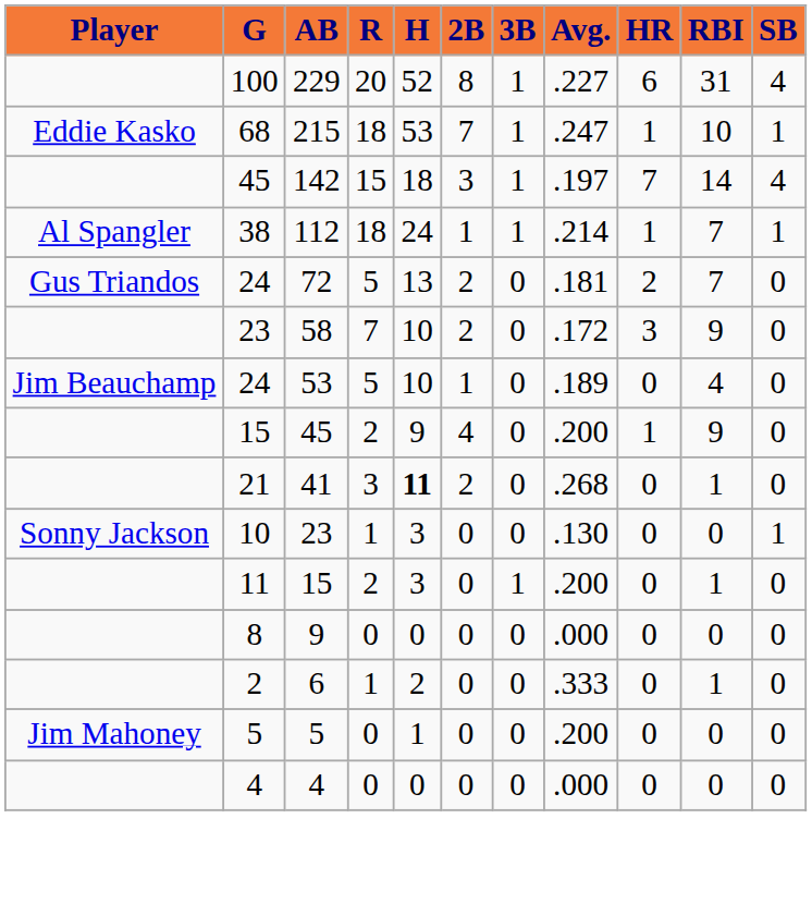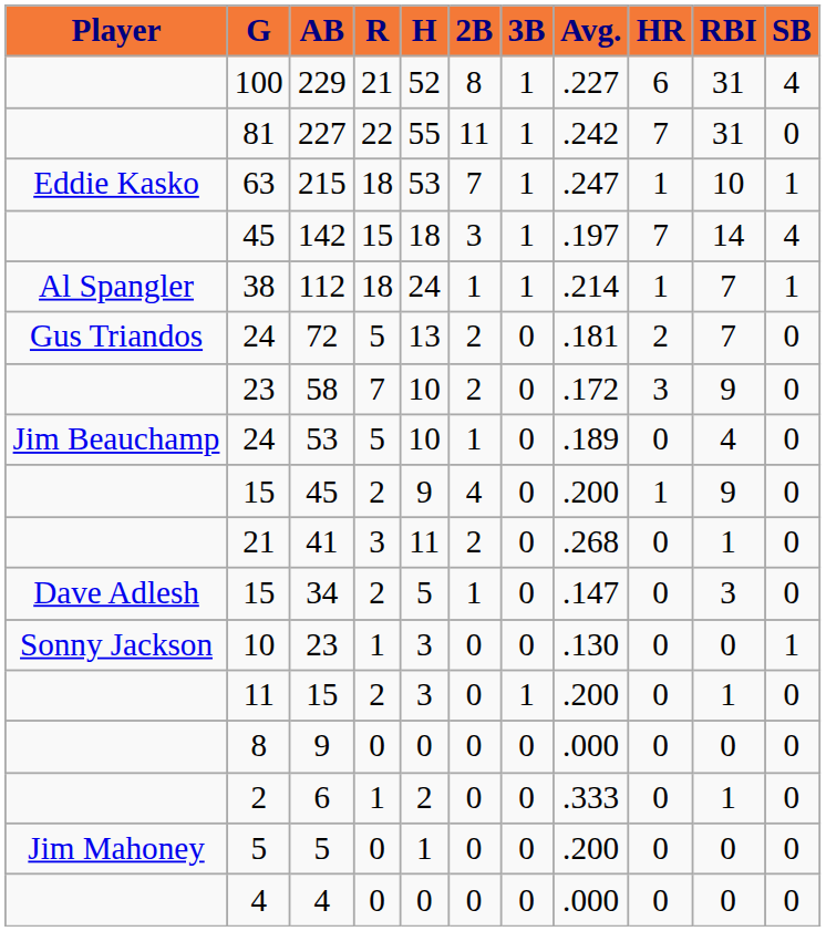229 | R: 20 -> 21
+ row: 81 | 227 | 22 | 55 | 11 | 1 | .242 | 7 | 31 | 0
215 | G: 68 -> 63
41 | H: bold -> normal
+ row: Dave Adlesh | 15 | 34 | 2 | 5 | 1 | 0 | .147 | 0 | 3 | 0
